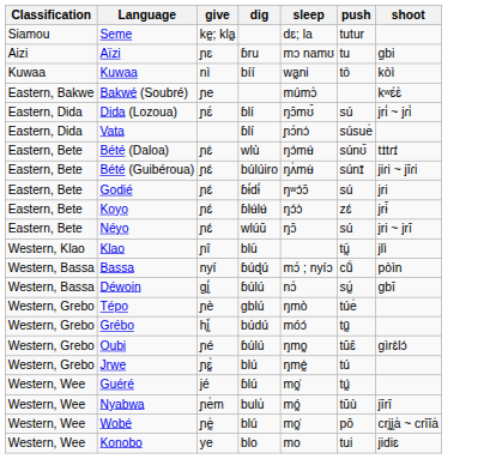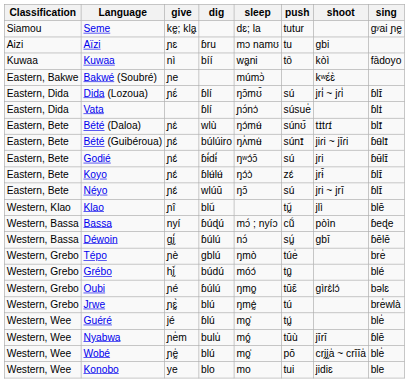+ column: sing | gʸai ɲḛ | fa᷆doyo | ɓlɪ̄ | ɓlɪ̍ | blɪ̄ | ɓʉ̄lɪ̄ | ɓʉ̄lɪ̄ | ɓlɪ̄ | ɓlɪ̄ | blē | ɓeɖe | ɓēlē | bre̍ | blé | bəlɛ | bre̍wlà | ble̍ | ɓlē | ble̍ | ble
